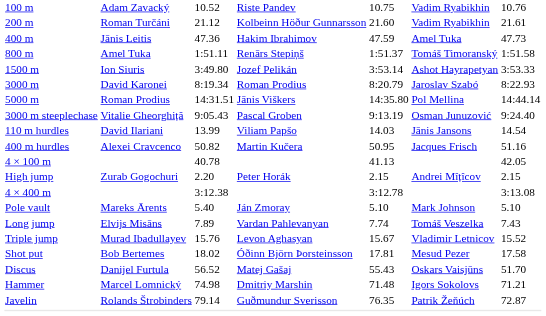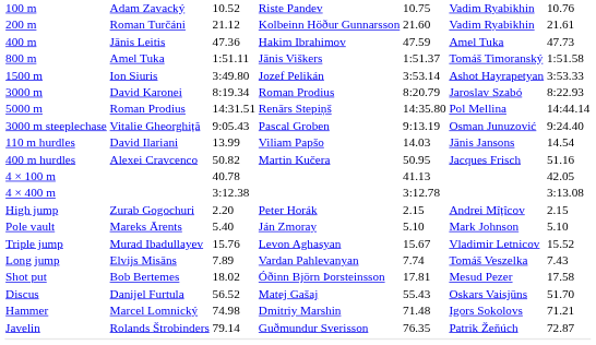800 m | column 4: Renārs Stepiņš -> Jānis Viškers
5000 m | column 4: Jānis Viškers -> Renārs Stepiņš
rows swapped: 4 × 400 m <-> High jump
rows swapped: Long jump <-> Triple jump
